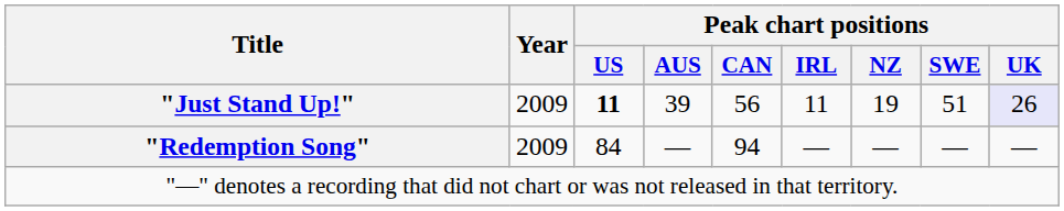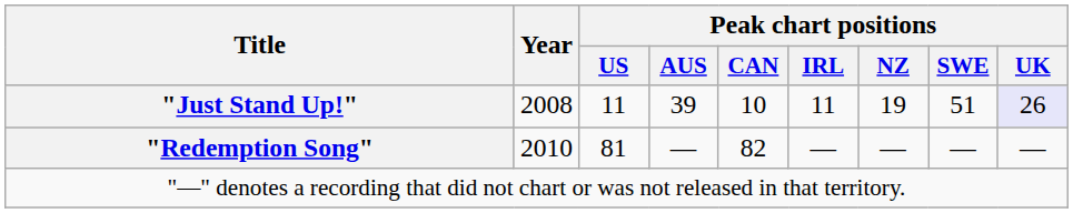"Just Stand Up!" | Year: 2009 -> 2008
"Just Stand Up!" | Peak chart positions / US: bold -> normal
"Just Stand Up!" | Peak chart positions / CAN: 56 -> 10
"Redemption Song" | Year: 2009 -> 2010
"Redemption Song" | Peak chart positions / US: 84 -> 81
"Redemption Song" | Peak chart positions / CAN: 94 -> 82
